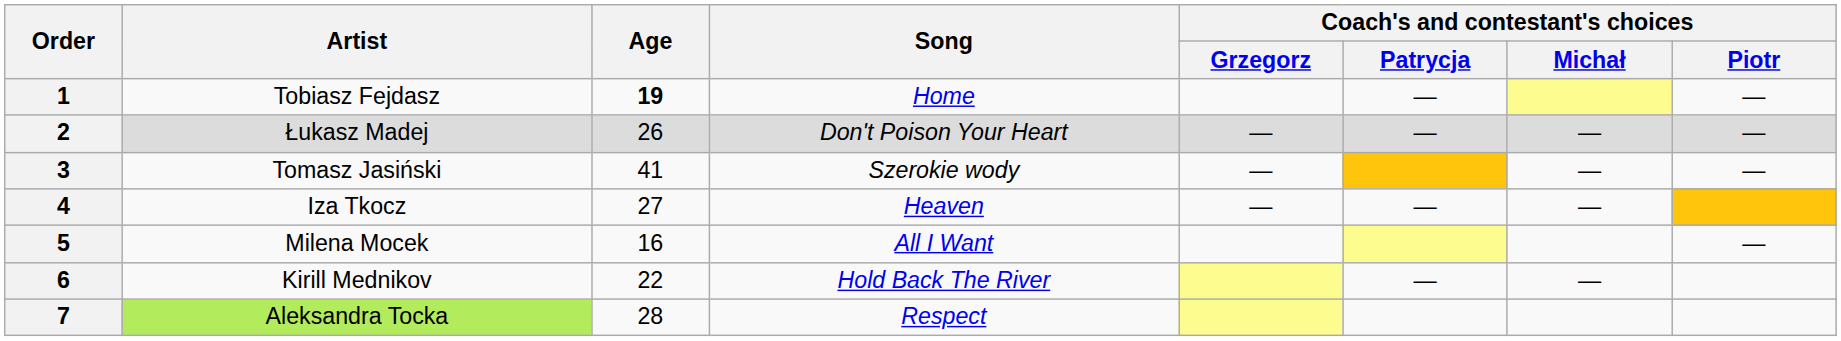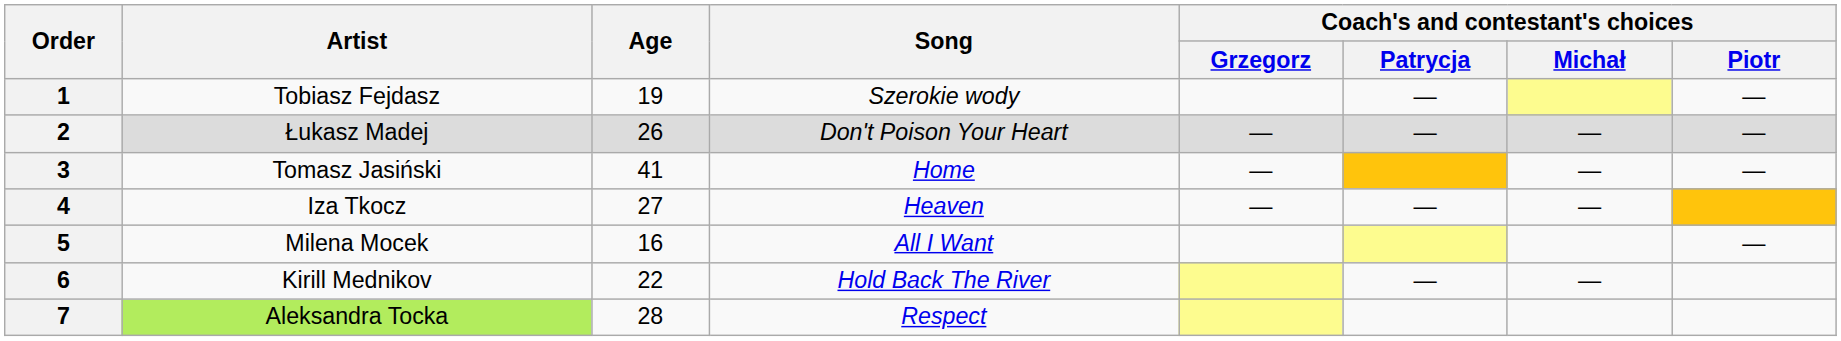1 | Age: bold -> normal
1 | Song: Home -> Szerokie wody
3 | Song: Szerokie wody -> Home
